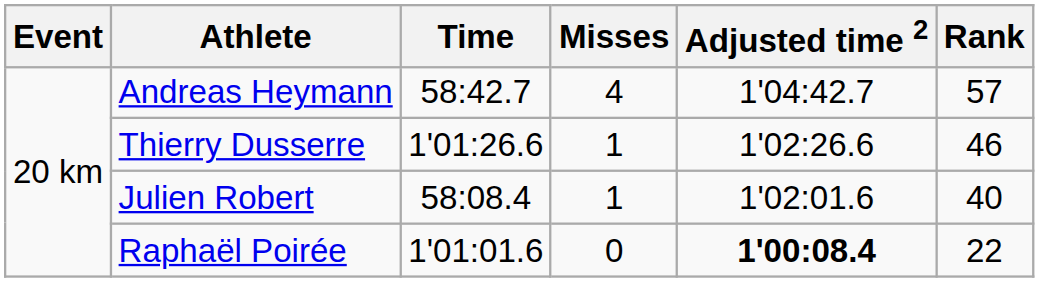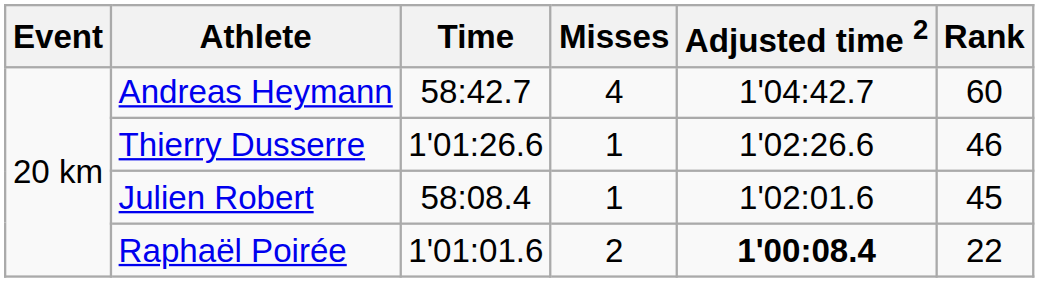Andreas Heymann | Rank: 57 -> 60
Julien Robert | Rank: 40 -> 45
Raphaël Poirée | Misses: 0 -> 2
